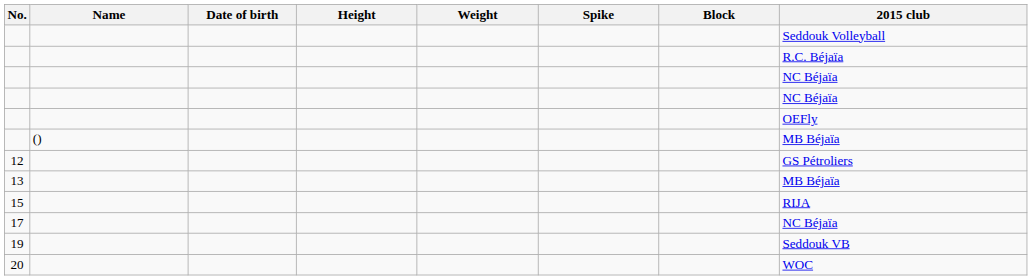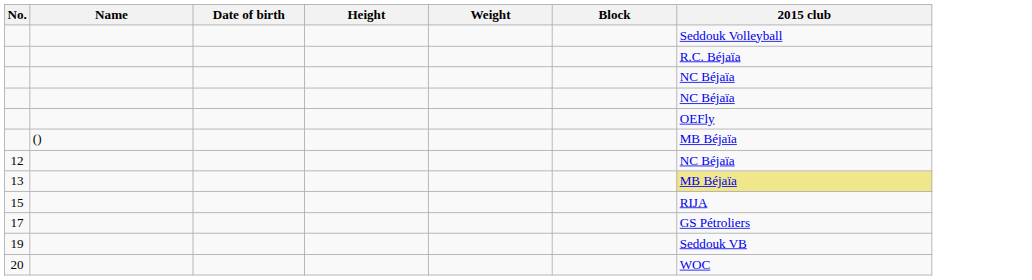- column: Spike
12 | 2015 club: GS Pétroliers -> NC Béjaïa
13 | 2015 club: no background -> khaki background
17 | 2015 club: NC Béjaïa -> GS Pétroliers
